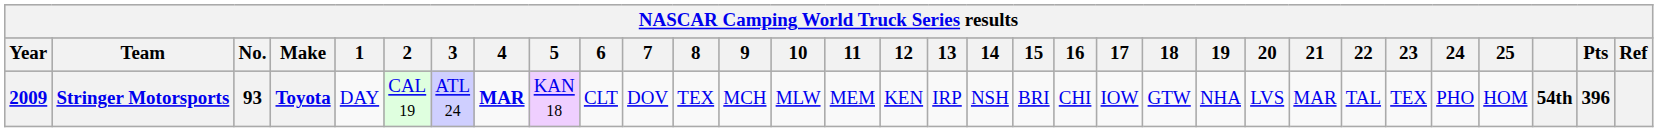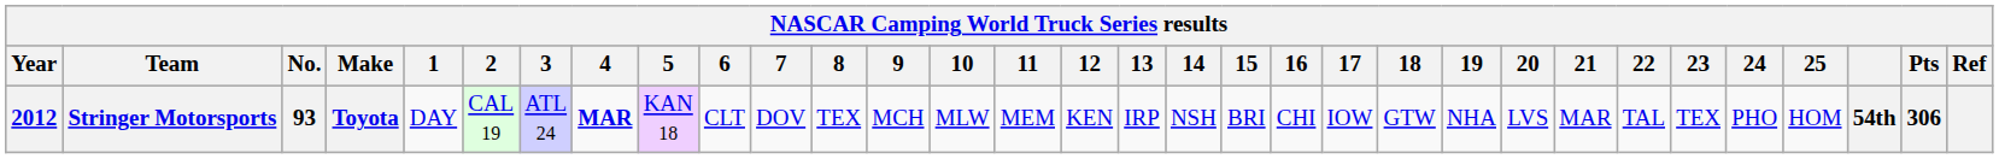Stringer Motorsports | Year: 2009 -> 2012
Stringer Motorsports | Pts: 396 -> 306
